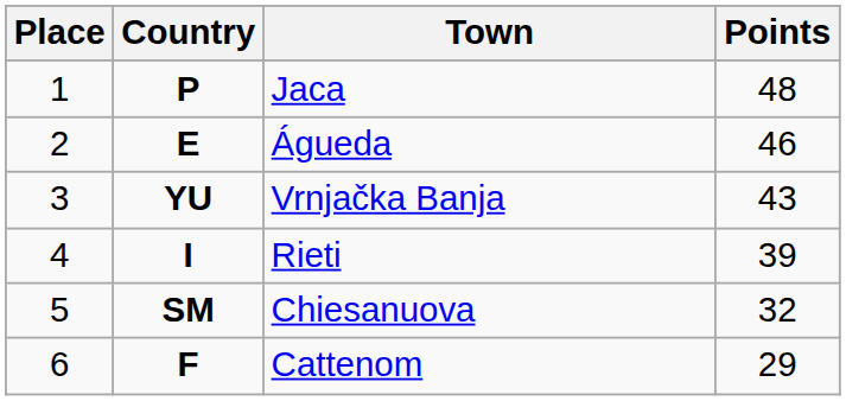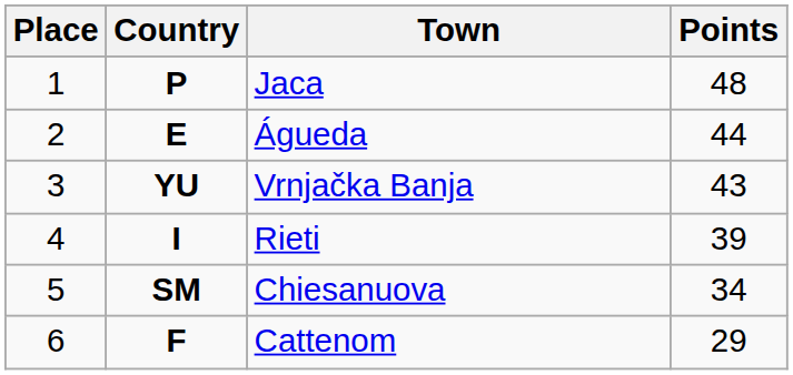Águeda | Points: 46 -> 44
Chiesanuova | Points: 32 -> 34
